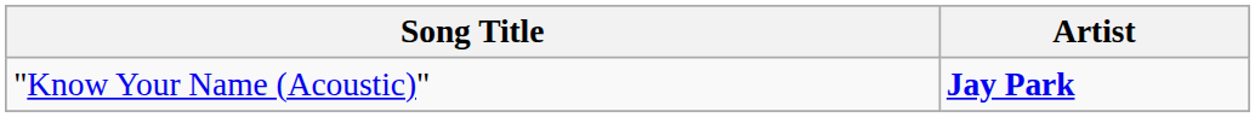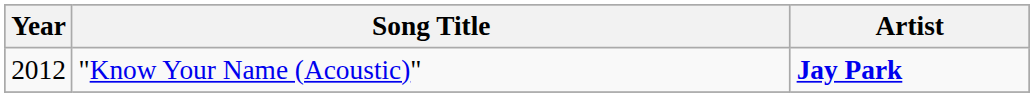+ column: Year | 2012
